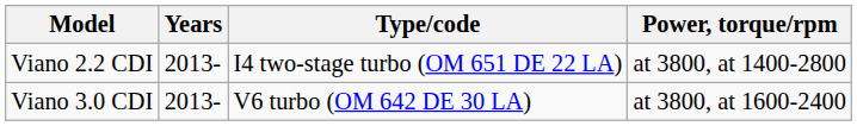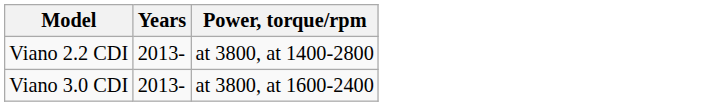- column: Type/code | I4 two-stage turbo (OM 651 DE 22 LA) | V6 turbo (OM 642 DE 30 LA)
